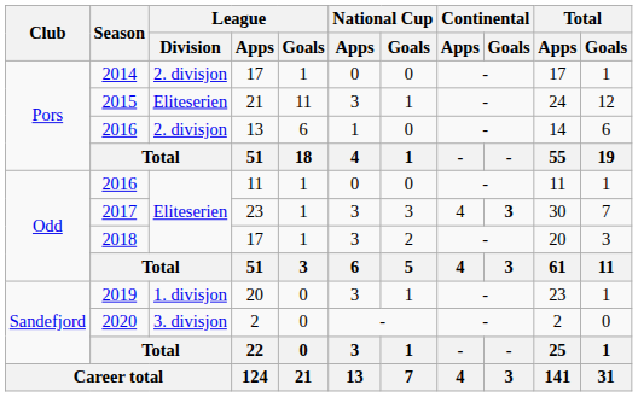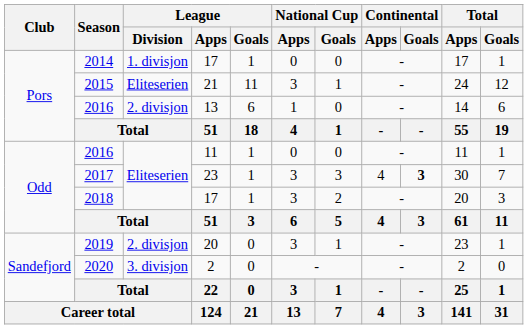2014 | League / Division: 2. divisjon -> 1. divisjon
2019 | League / Division: 1. divisjon -> 2. divisjon
